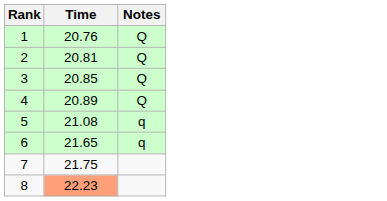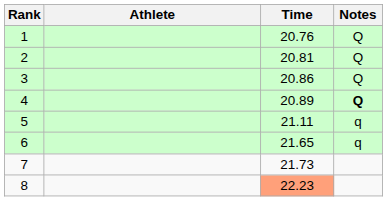+ column: Athlete
3 | Time: 20.85 -> 20.86
4 | Notes: normal -> bold
5 | Time: 21.08 -> 21.11
7 | Time: 21.75 -> 21.73
